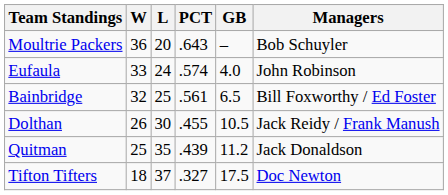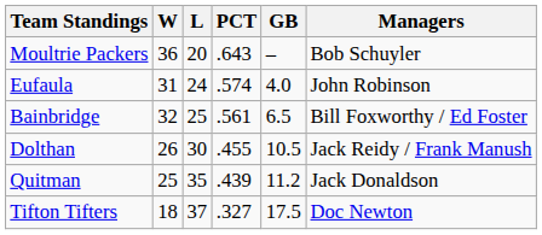Eufaula | W: 33 -> 31
